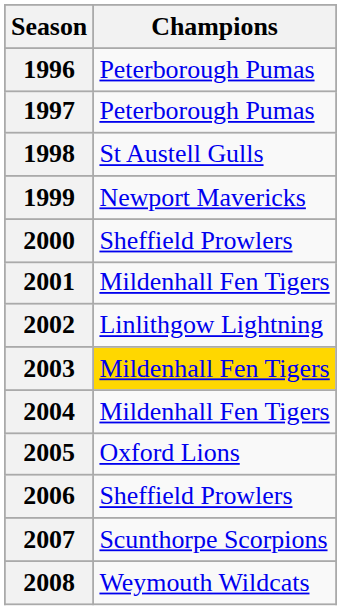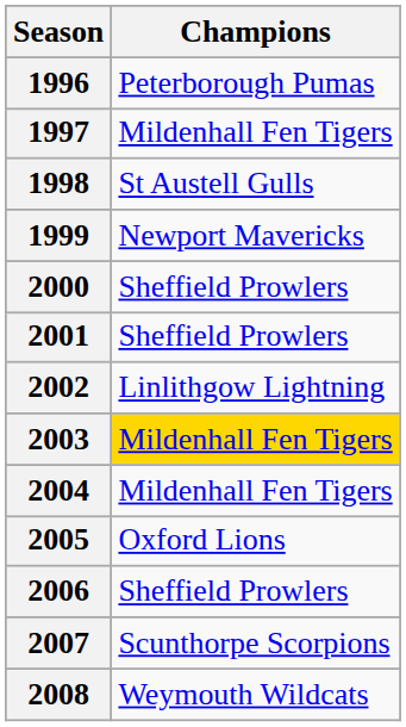1997 | Champions: Peterborough Pumas -> Mildenhall Fen Tigers
2001 | Champions: Mildenhall Fen Tigers -> Sheffield Prowlers
